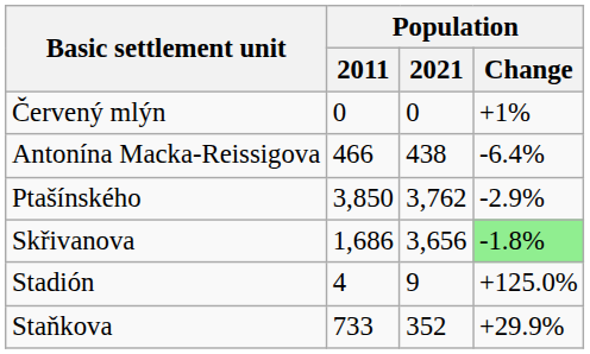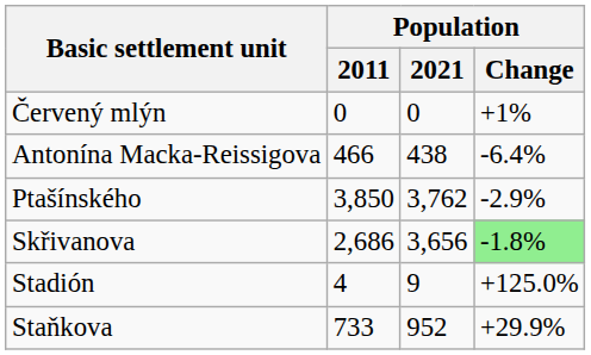Skřivanova | Population / 2011: 1,686 -> 2,686
Staňkova | Population / 2021: 352 -> 952
